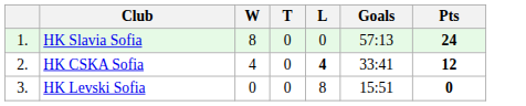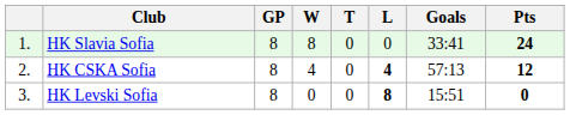+ column: GP | 8 | 8 | 8
HK Slavia Sofia | Goals: 57:13 -> 33:41
HK CSKA Sofia | Goals: 33:41 -> 57:13
HK Levski Sofia | L: normal -> bold
